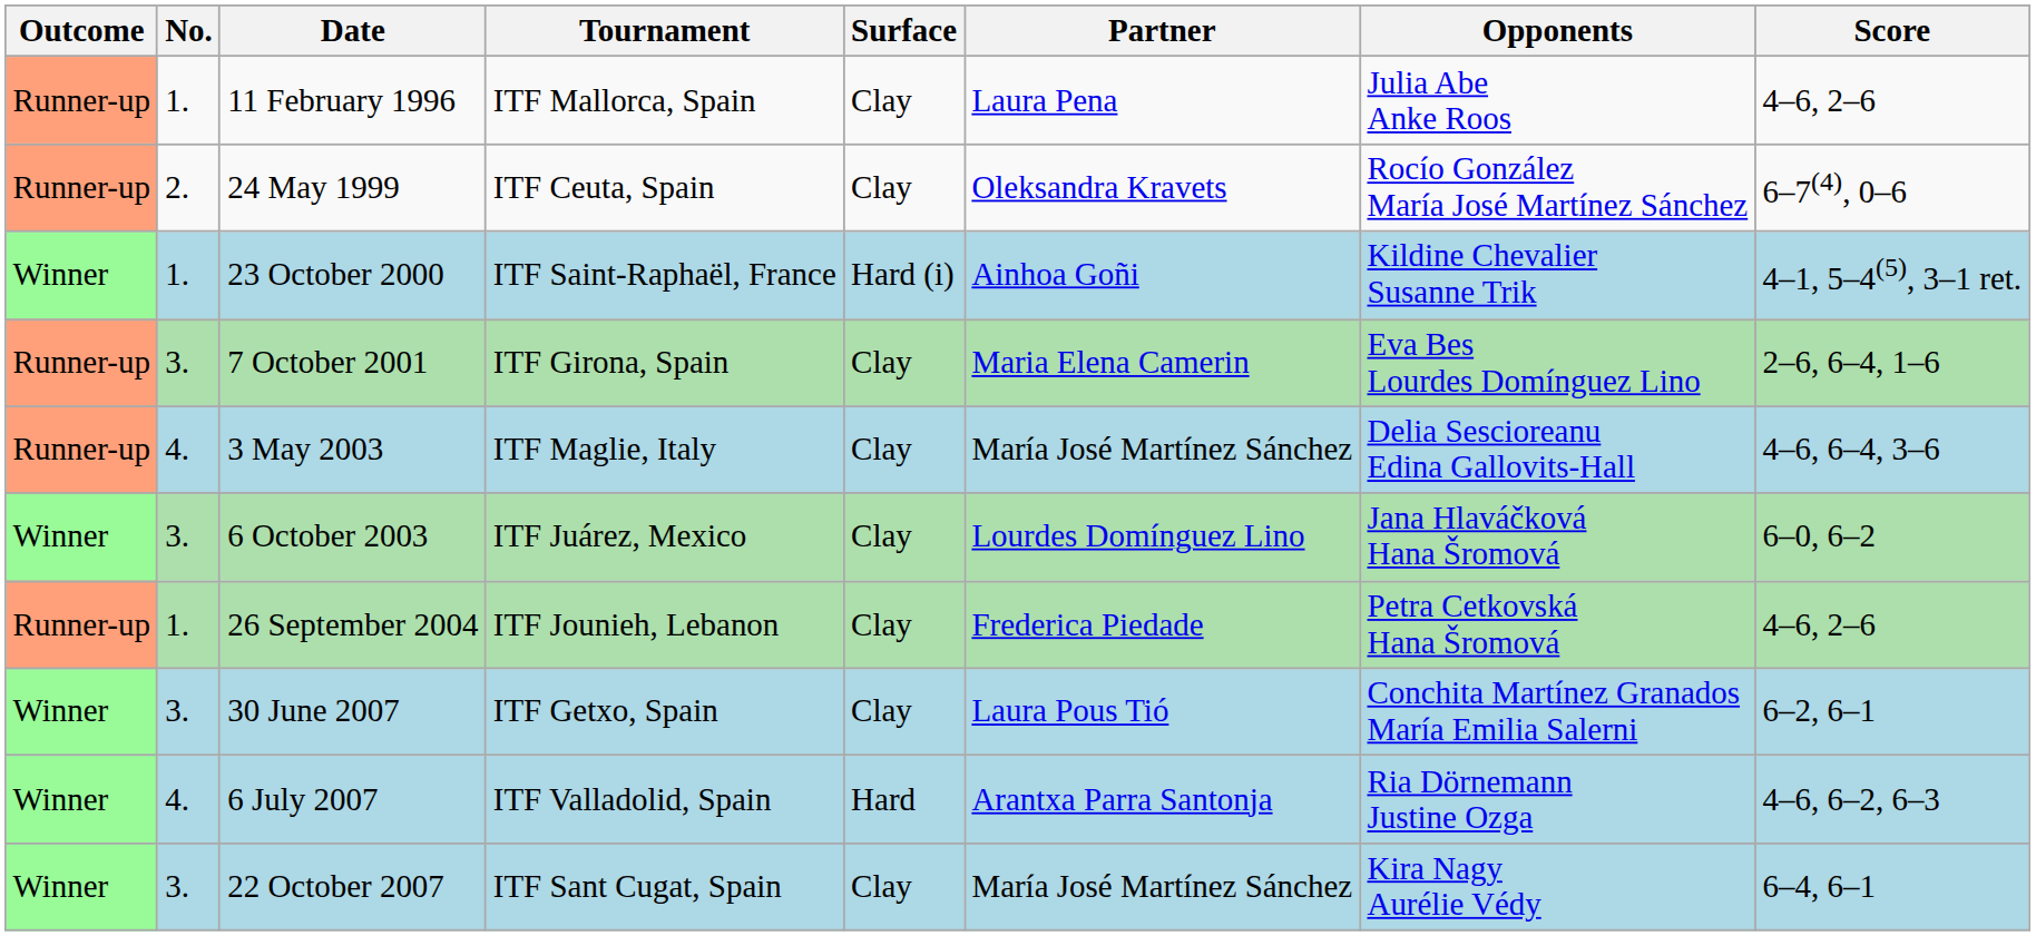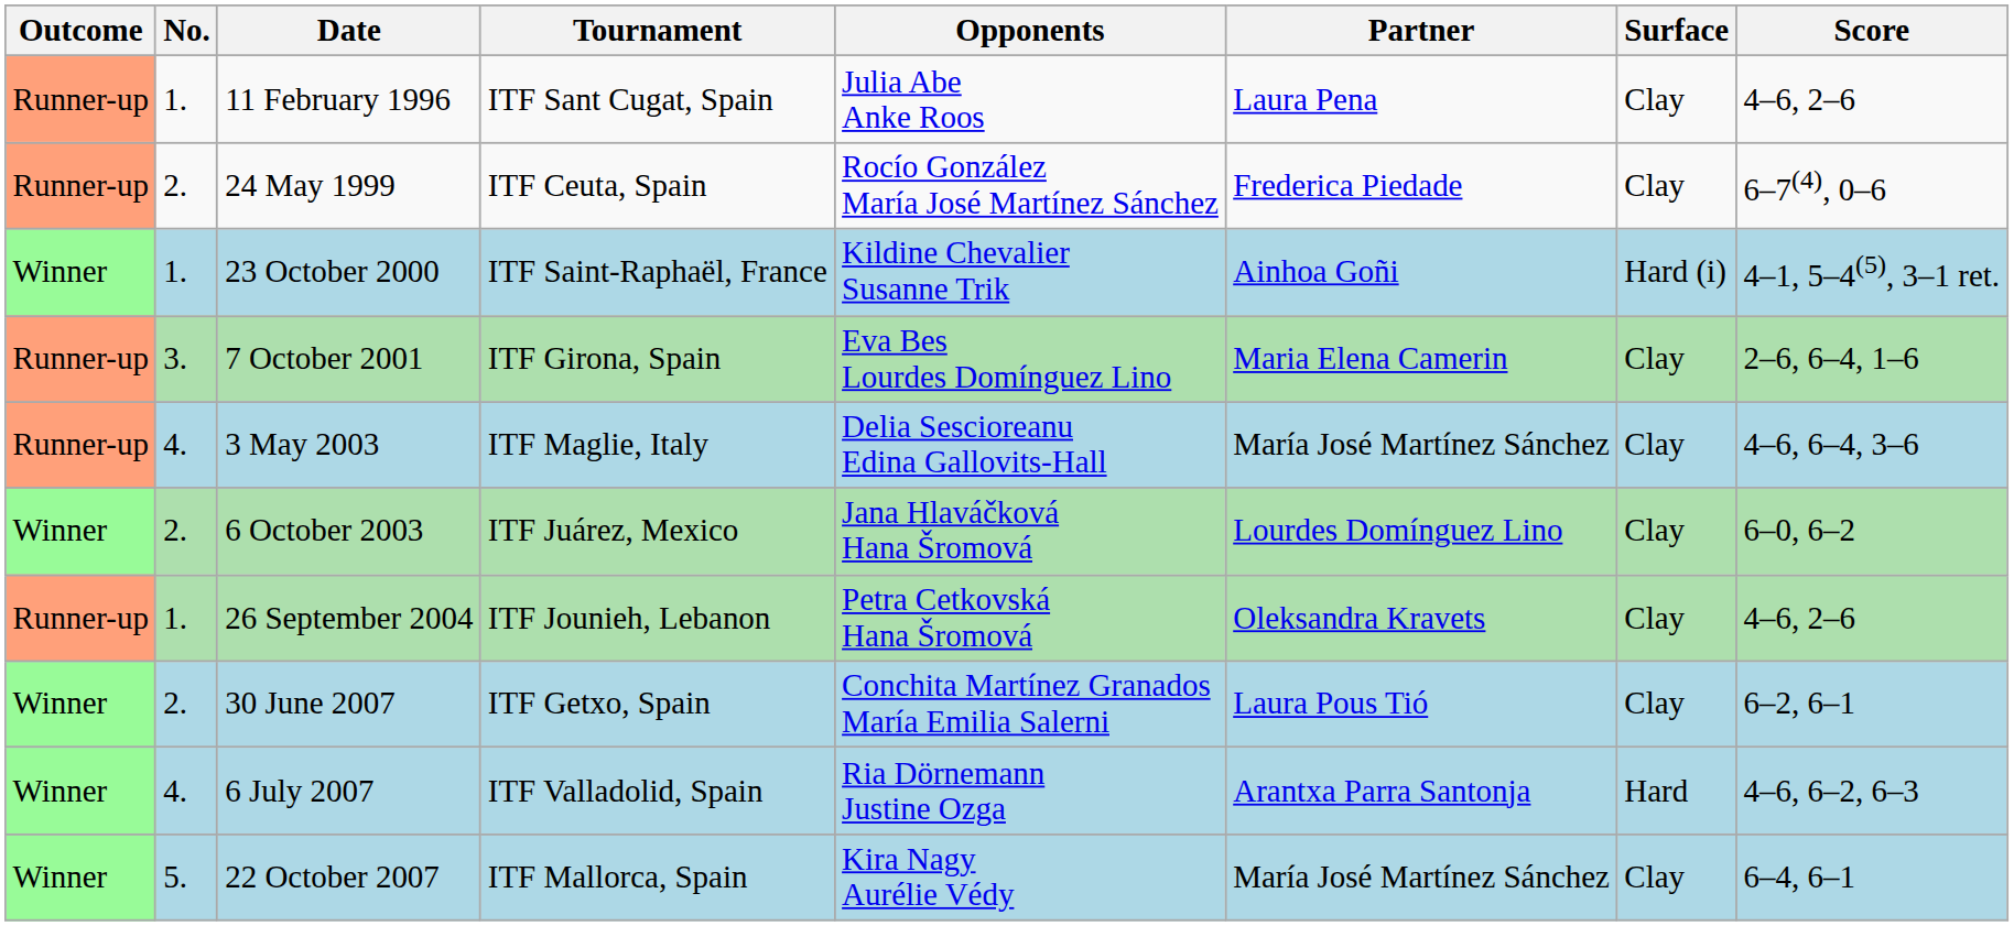columns swapped: Surface <-> Opponents
11 February 1996 | Tournament: ITF Mallorca, Spain -> ITF Sant Cugat, Spain
24 May 1999 | Partner: Oleksandra Kravets -> Frederica Piedade
6 October 2003 | No.: 3. -> 2.
26 September 2004 | Partner: Frederica Piedade -> Oleksandra Kravets
30 June 2007 | No.: 3. -> 2.
22 October 2007 | No.: 3. -> 5.
22 October 2007 | Tournament: ITF Sant Cugat, Spain -> ITF Mallorca, Spain
